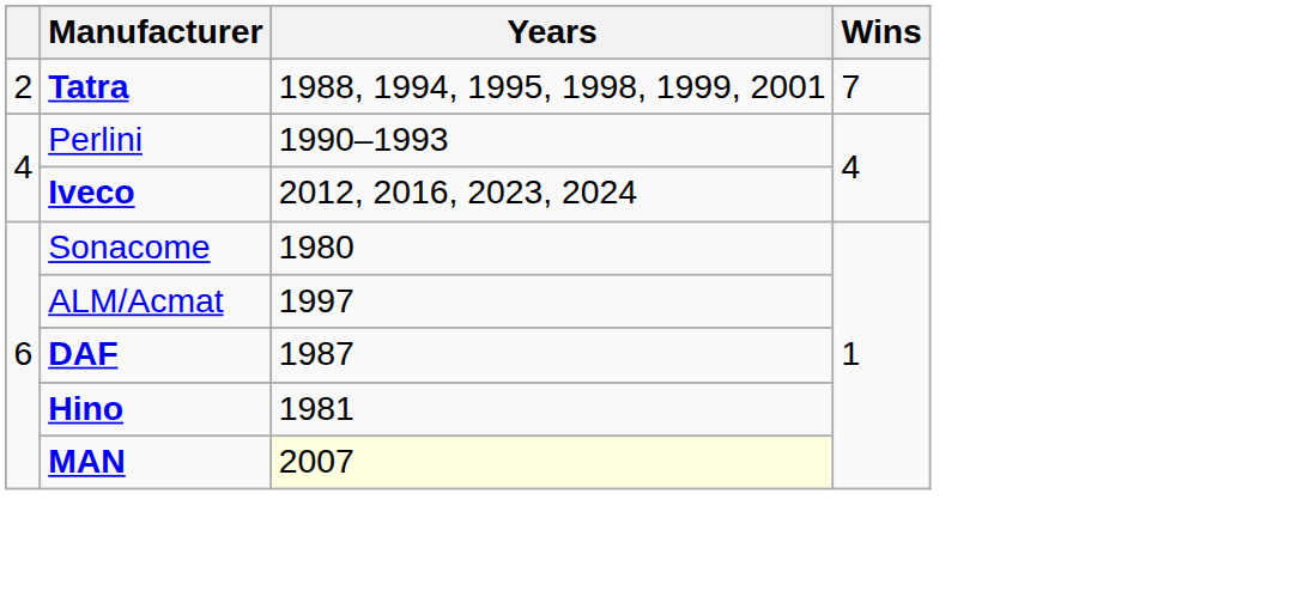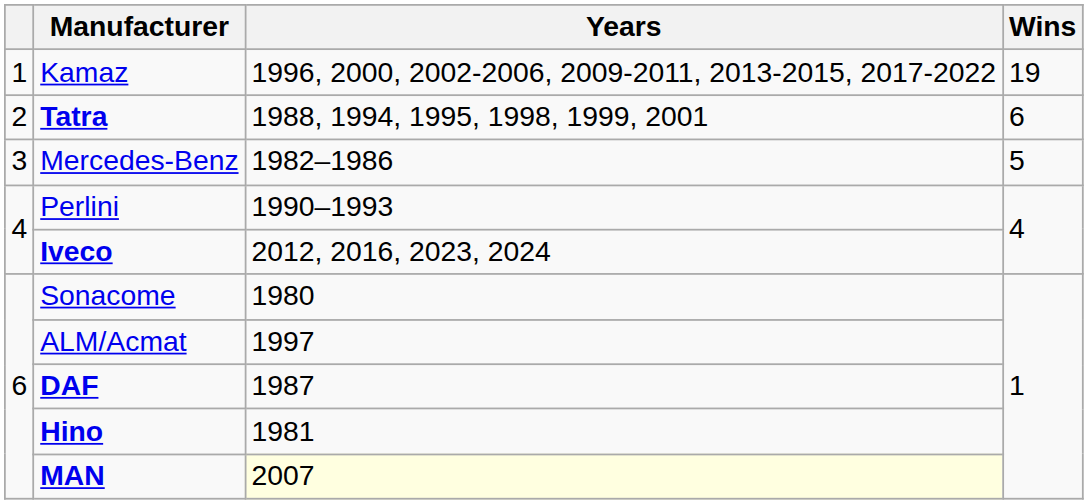+ row: 1 | Kamaz | 1996, 2000, 2002-2006, 2009-2011, 2013-2015, 2017-2022 | 19
Tatra | Wins: 7 -> 6
+ row: 3 | Mercedes-Benz | 1982–1986 | 5
